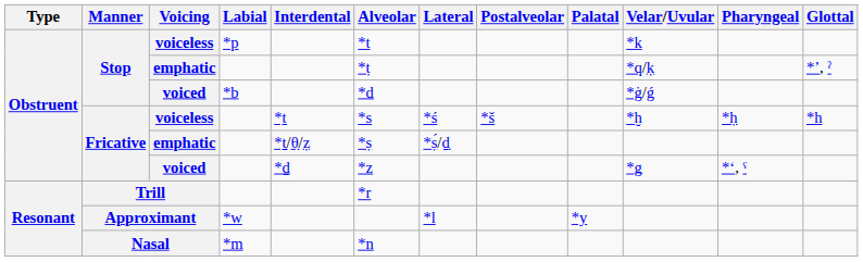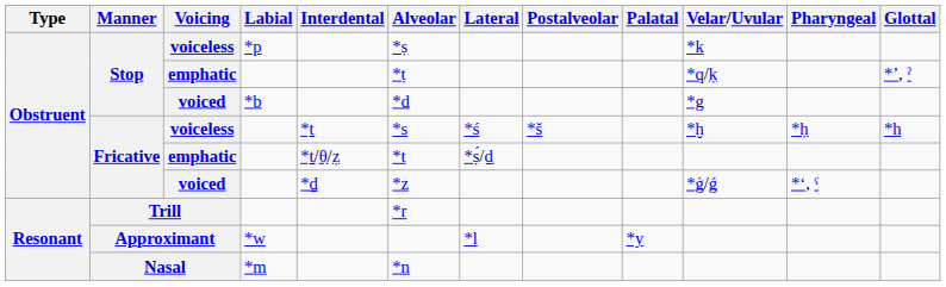Stop / voiceless | Alveolar: *t -> *ṣ
Stop / voiced | Velar/Uvular: *ġ/ǵ -> *g
Fricative / emphatic | Alveolar: *ṣ -> *t
Fricative / voiced | Velar/Uvular: *g -> *ġ/ǵ
